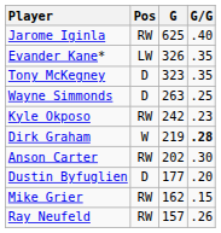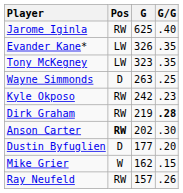Tony McKegney | Pos: D -> LW
Dirk Graham | Pos: W -> RW
Anson Carter | Pos: normal -> bold
Mike Grier | Pos: RW -> W
